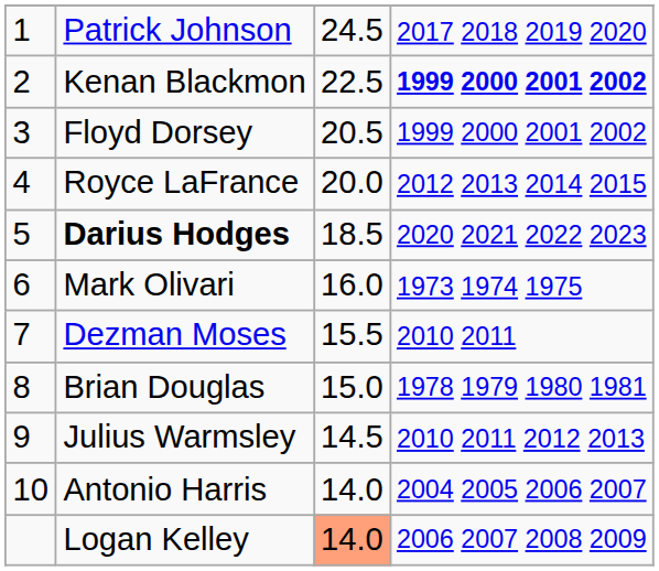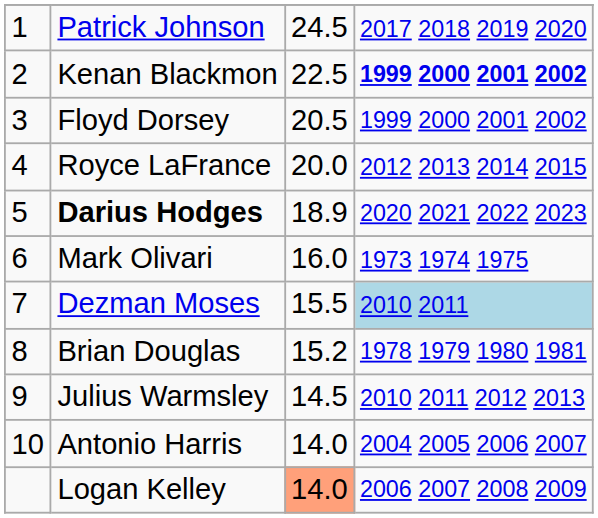Darius Hodges | column 3: 18.5 -> 18.9
Dezman Moses | column 4: no background -> lightblue background
Brian Douglas | column 3: 15.0 -> 15.2
